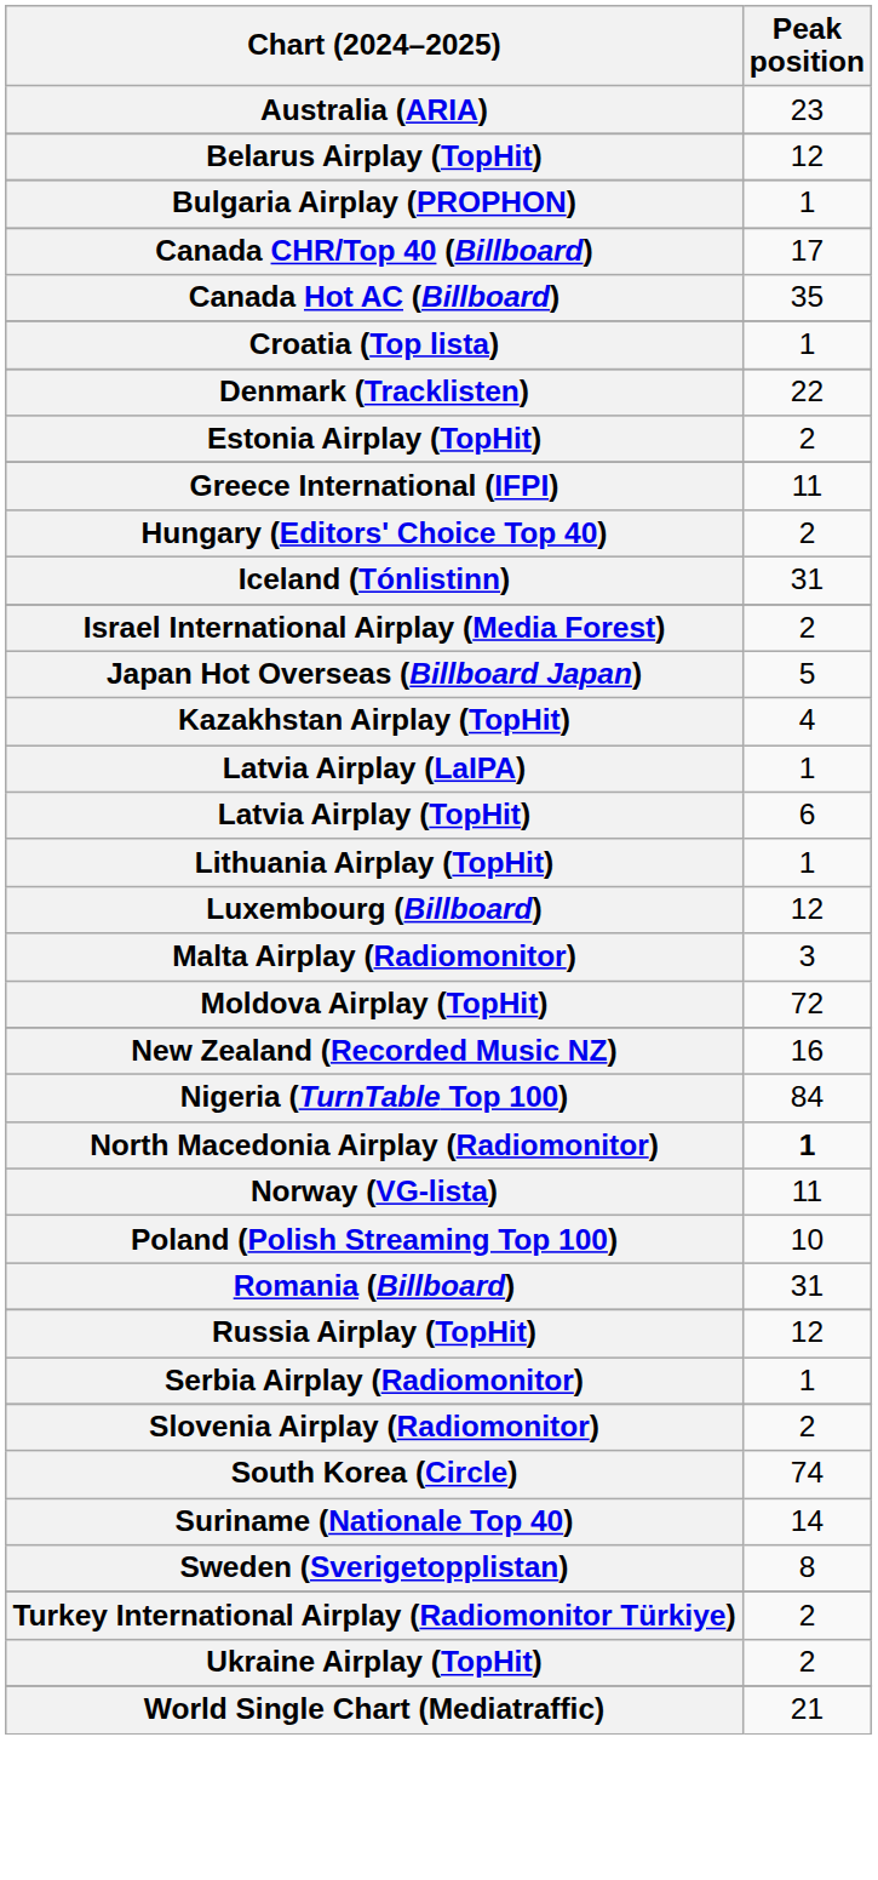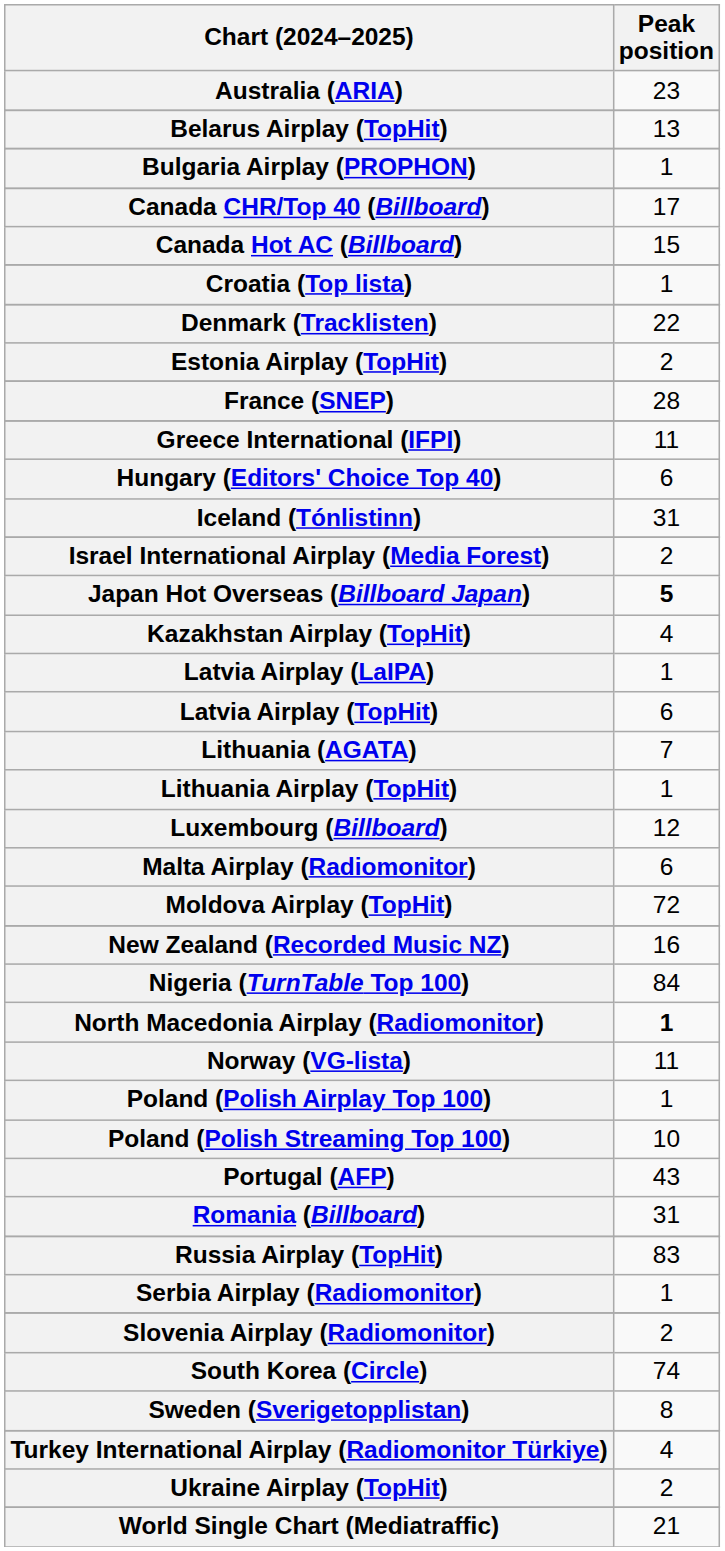Belarus Airplay (TopHit) | Peak position: 12 -> 13
Canada Hot AC (Billboard) | Peak position: 35 -> 15
+ row: France (SNEP) | 28
Hungary (Editors' Choice Top 40) | Peak position: 2 -> 6
Japan Hot Overseas (Billboard Japan) | Peak position: normal -> bold
+ row: Lithuania (AGATA) | 7
Malta Airplay (Radiomonitor) | Peak position: 3 -> 6
+ row: Poland (Polish Airplay Top 100) | 1
+ row: Portugal (AFP) | 43
Russia Airplay (TopHit) | Peak position: 12 -> 83
- row: Suriname (Nationale Top 40) | 14
Turkey International Airplay (Radiomonitor Türkiye) | Peak position: 2 -> 4
